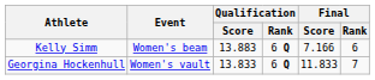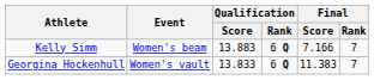Kelly Simm | Final / Rank: 6 -> 7
Georgina Hockenhull | Final / Score: 11.833 -> 11.383
